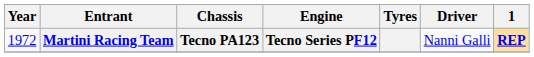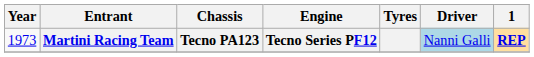Martini Racing Team | Year: 1972 -> 1973
Martini Racing Team | Driver: no background -> lightblue background
